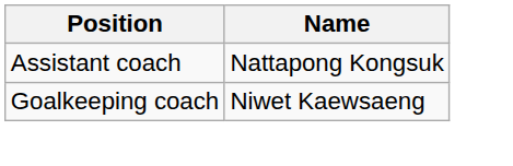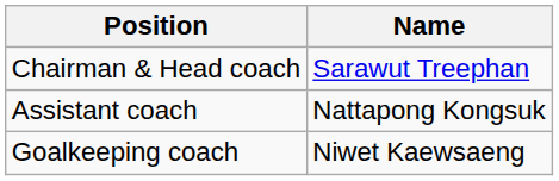+ row: Chairman & Head coach | Sarawut Treephan
